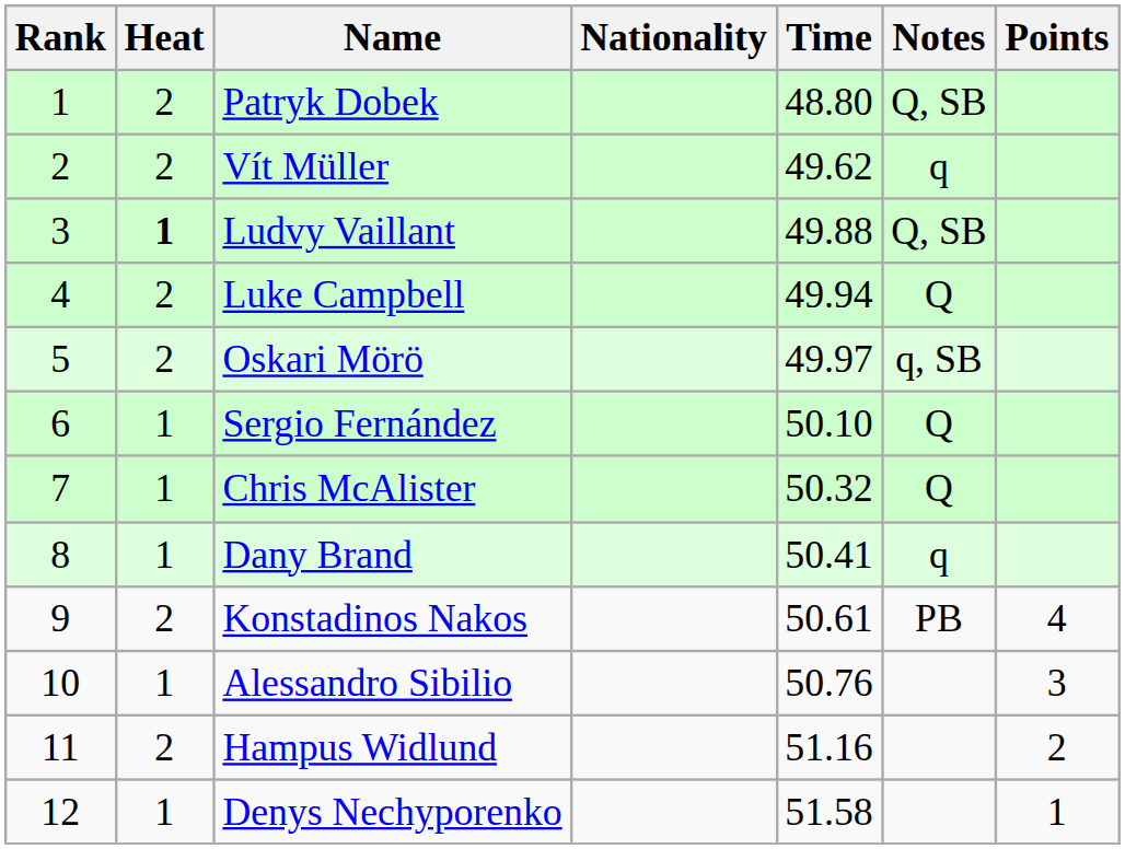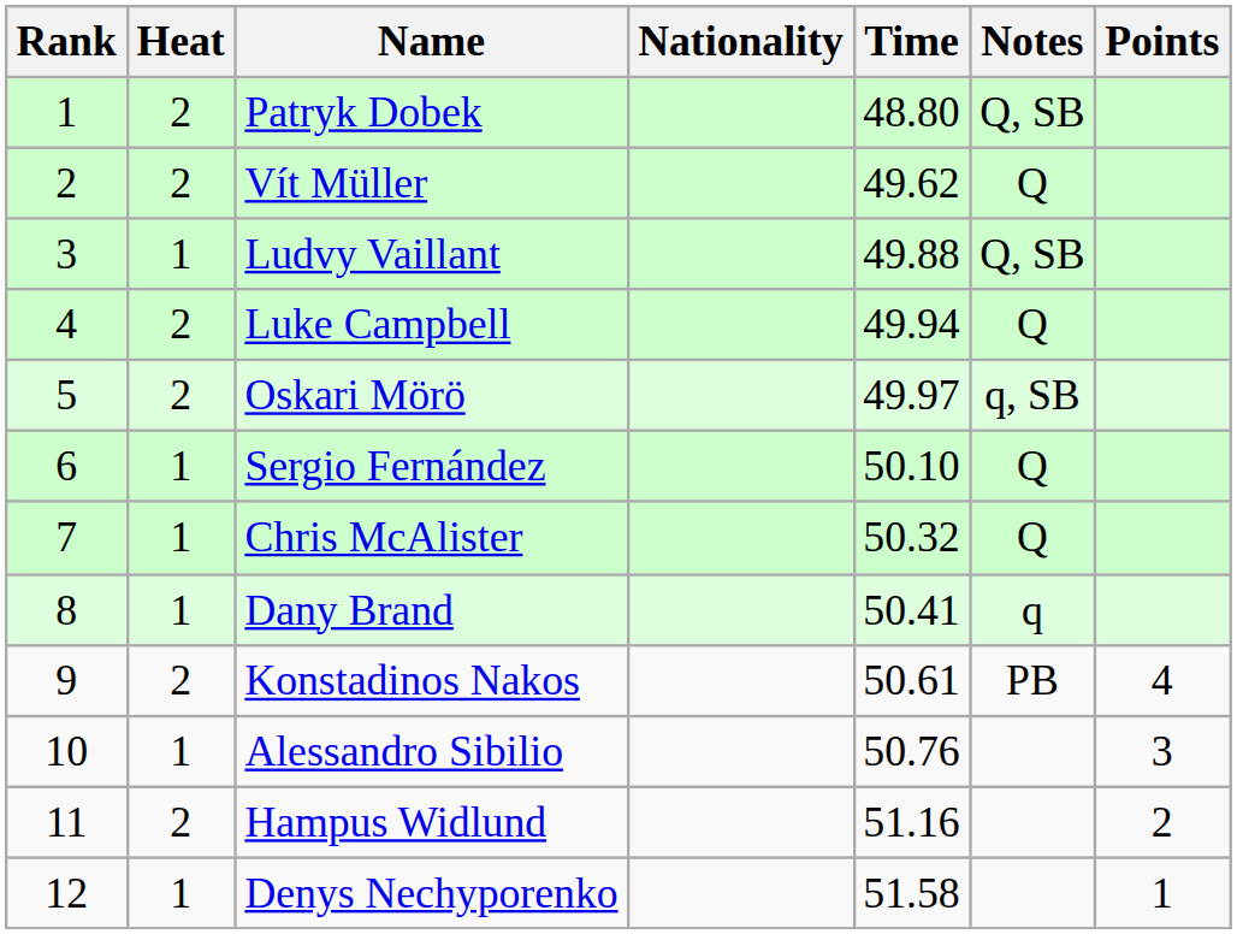Vít Müller | Notes: q -> Q
Ludvy Vaillant | Heat: bold -> normal
